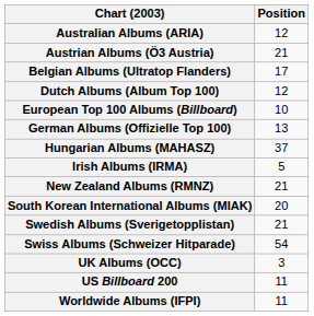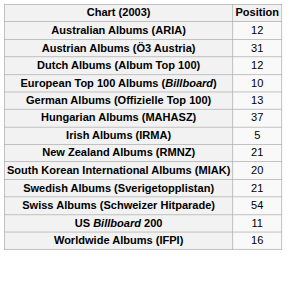Austrian Albums (Ö3 Austria) | Position: 21 -> 31
- row: Belgian Albums (Ultratop Flanders) | 17
- row: UK Albums (OCC) | 3
Worldwide Albums (IFPI) | Position: 11 -> 16
